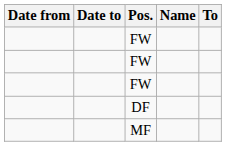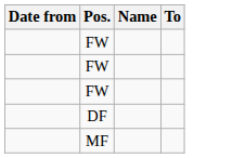- column: Date to
